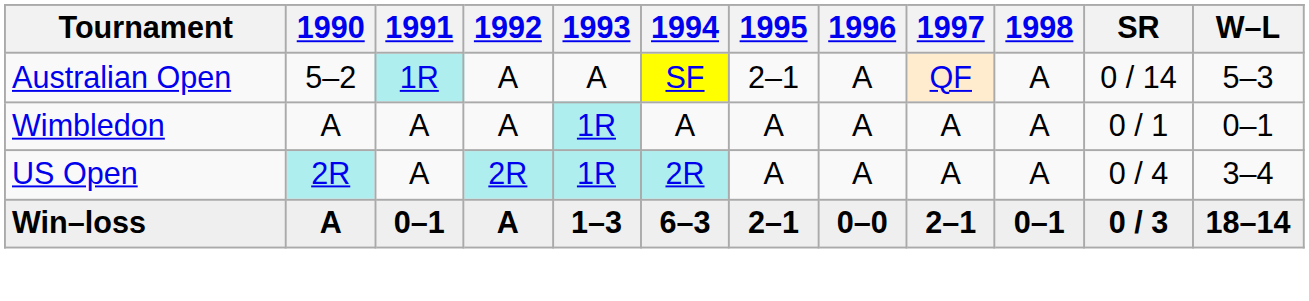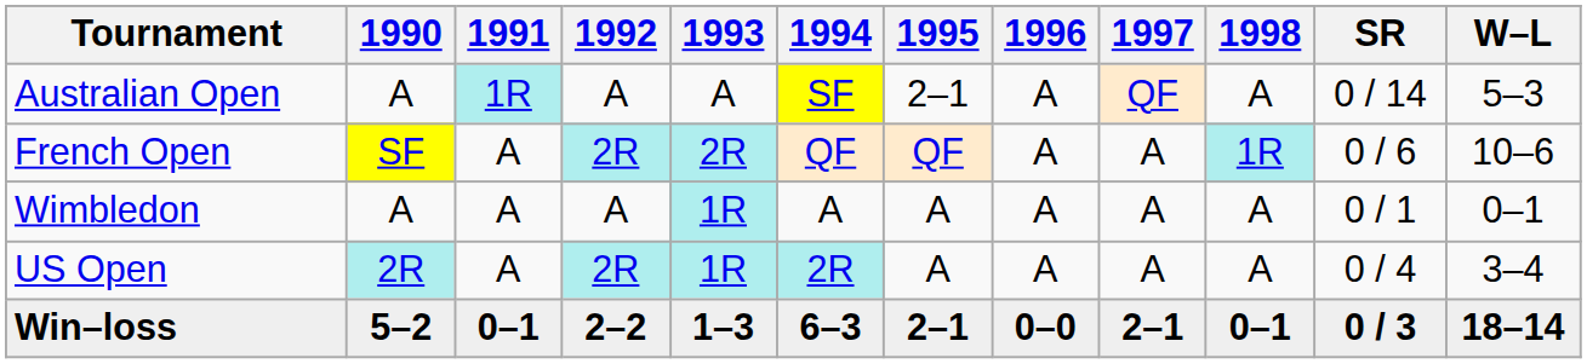Australian Open | 1990: 5–2 -> A
+ row: French Open | SF | A | 2R | 2R | QF | QF | A | A | 1R | 0 / 6 | 10–6
Win–loss | 1990: A -> 5–2
Win–loss | 1992: A -> 2–2
